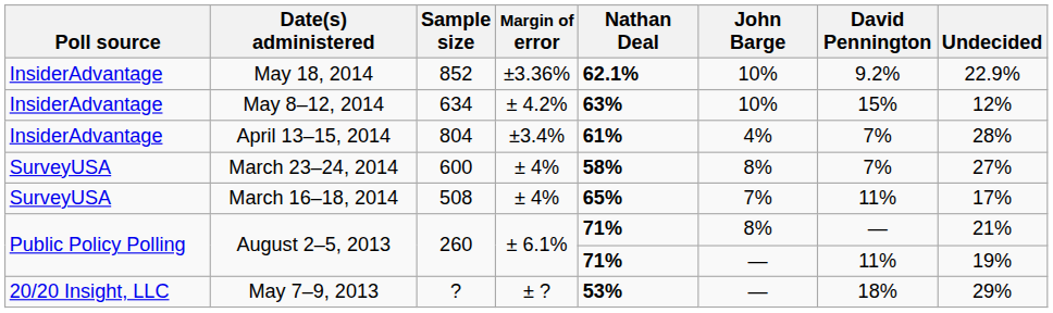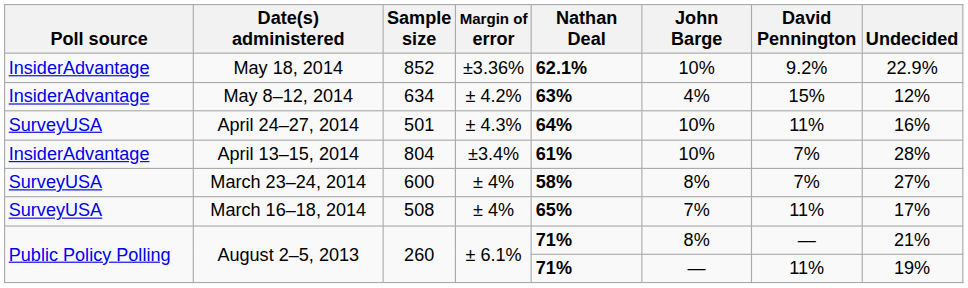May 8–12, 2014 | John Barge: 10% -> 4%
+ row: SurveyUSA | April 24–27, 2014 | 501 | ± 4.3% | 64% | 10% | 11% | 16%
April 13–15, 2014 | John Barge: 4% -> 10%
- row: 20/20 Insight, LLC | May 7–9, 2013 | ? | ± ? | 53% | — | 18% | 29%
